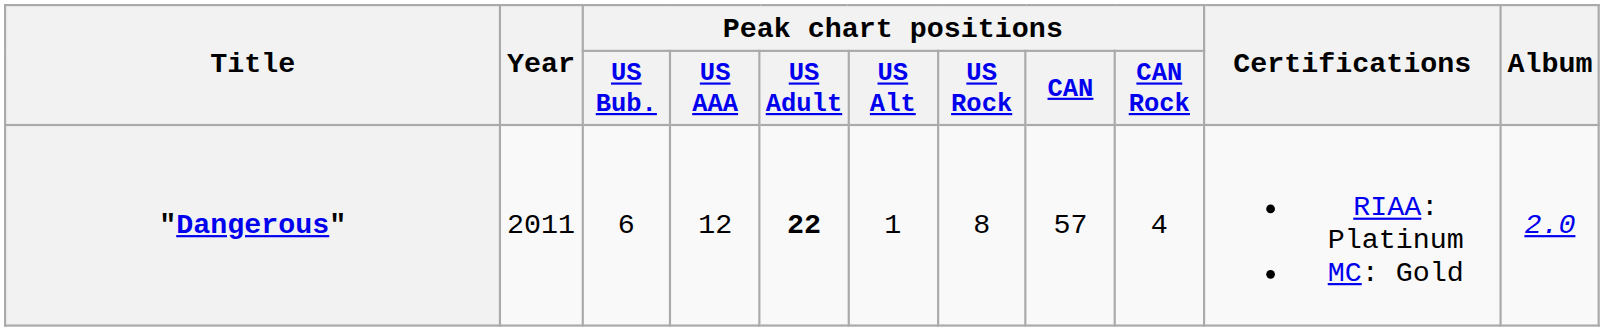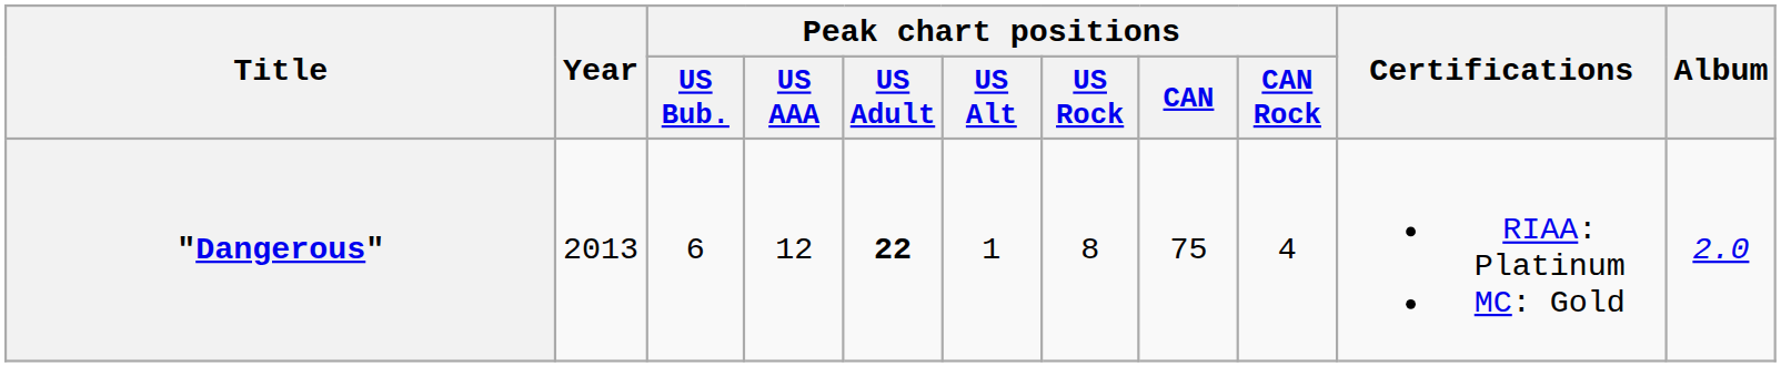"Dangerous" | Year: 2011 -> 2013
"Dangerous" | Peak chart positions / CAN: 57 -> 75
